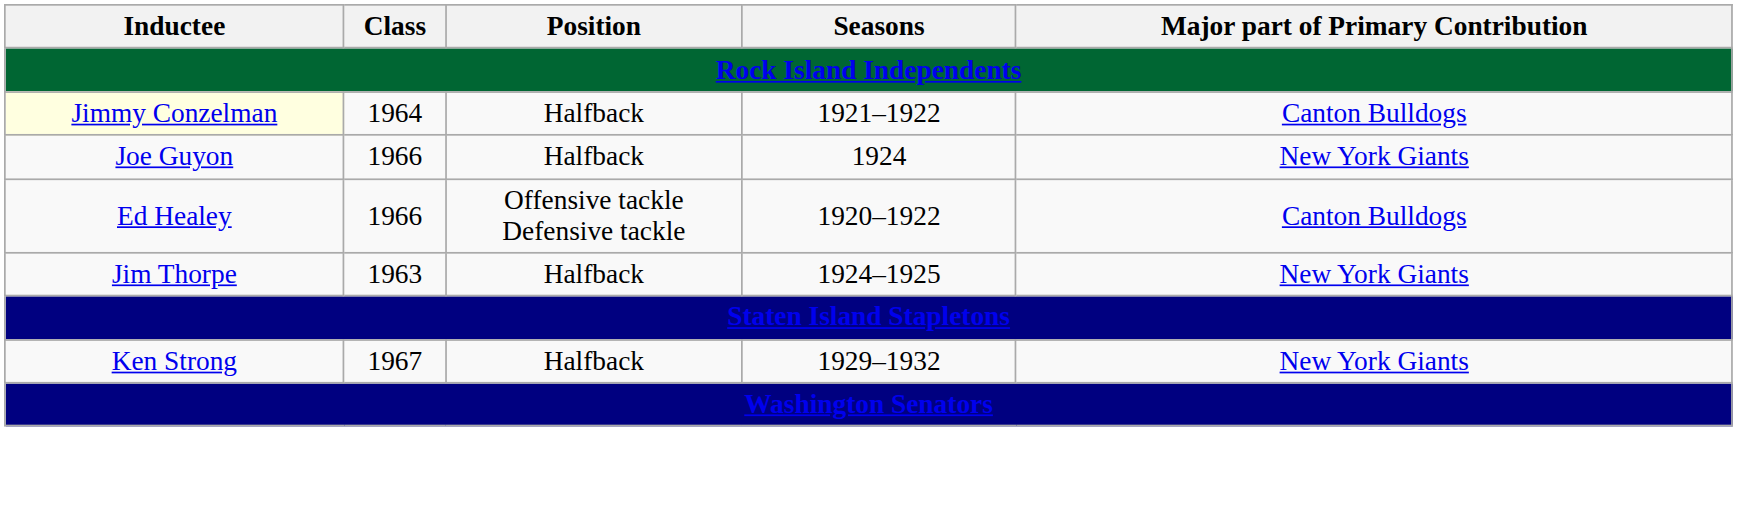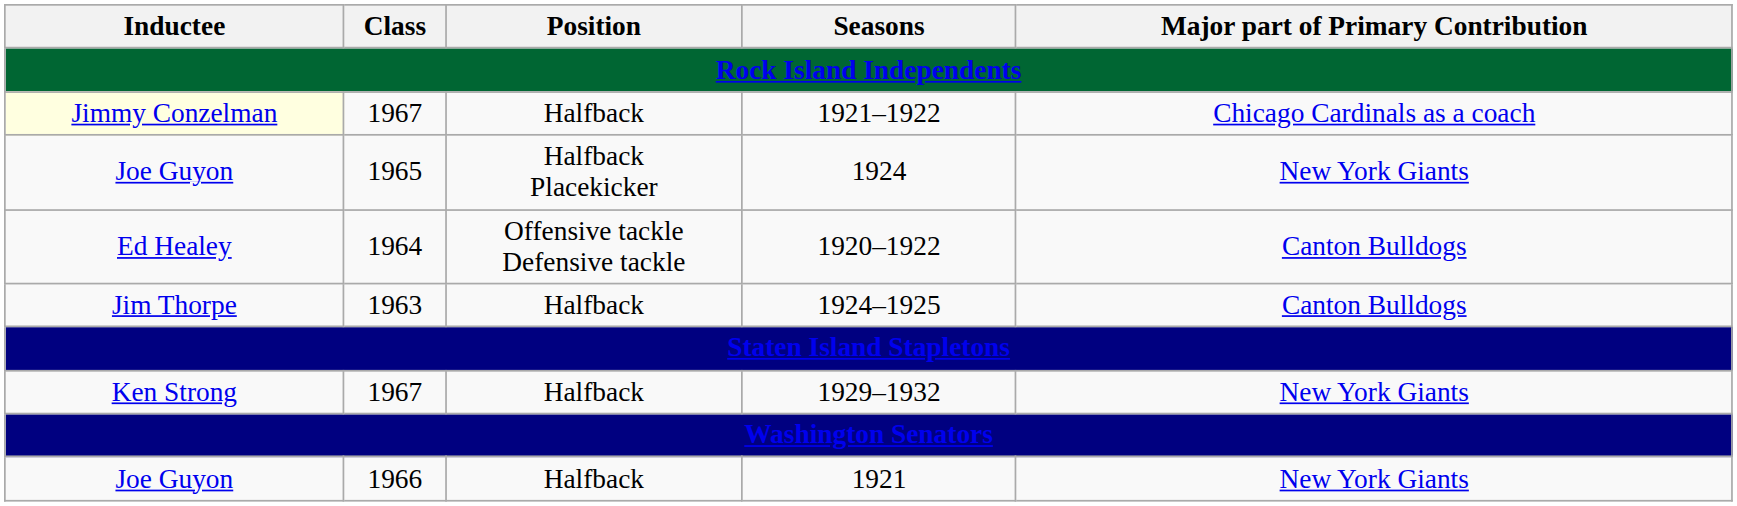1921–1922 | Class: 1964 -> 1967
1921–1922 | Major part of Primary Contribution: Canton Bulldogs -> Chicago Cardinals as a coach
1924 | Class: 1966 -> 1965
1924 | Position: Halfback -> Halfback Placekicker
1920–1922 | Class: 1966 -> 1964
1924–1925 | Major part of Primary Contribution: New York Giants -> Canton Bulldogs
+ row: Joe Guyon | 1966 | Halfback | 1921 | New York Giants
